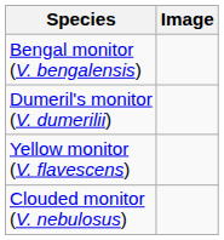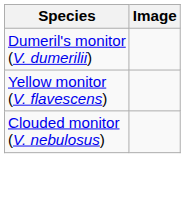- row: Bengal monitor (V. bengalensis)
